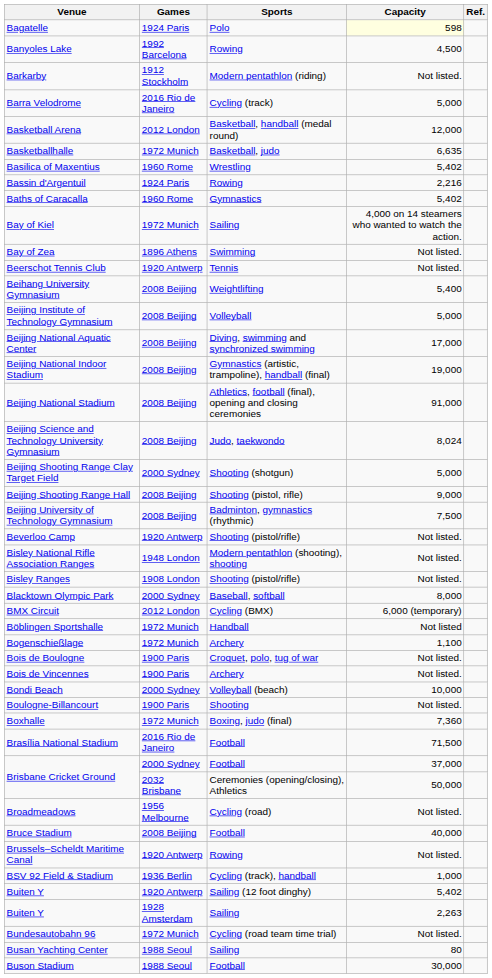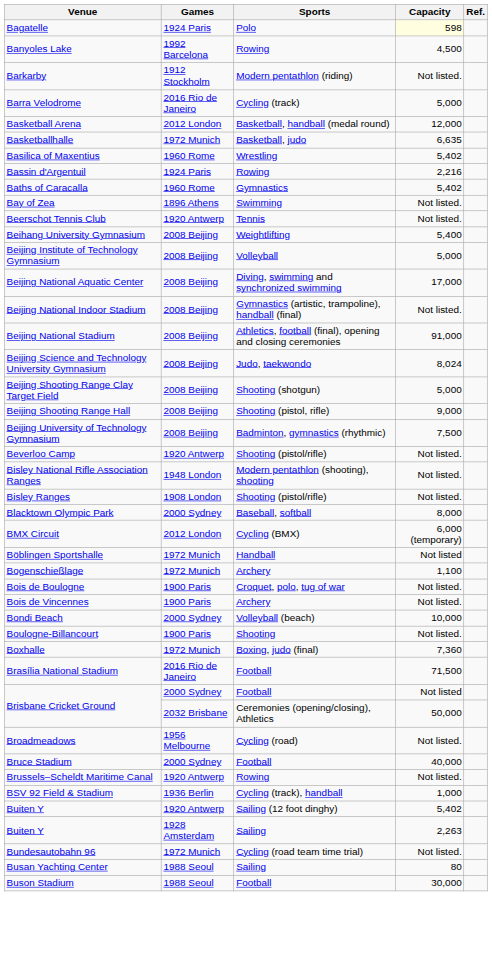- row: Bay of Kiel | 1972 Munich | Sailing | 4,000 on 14 steamers who wanted to watch the action.
Beijing National Indoor Stadium | Capacity: 19,000 -> Not listed.
Beijing Shooting Range Clay Target Field | Games: 2000 Sydney -> 2008 Beijing
Brisbane Cricket Ground / Football | Capacity: 37,000 -> Not listed
Bruce Stadium | Games: 2008 Beijing -> 2000 Sydney
